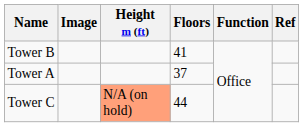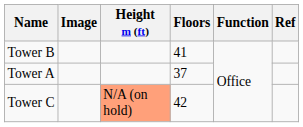Tower C | Floors: 44 -> 42
